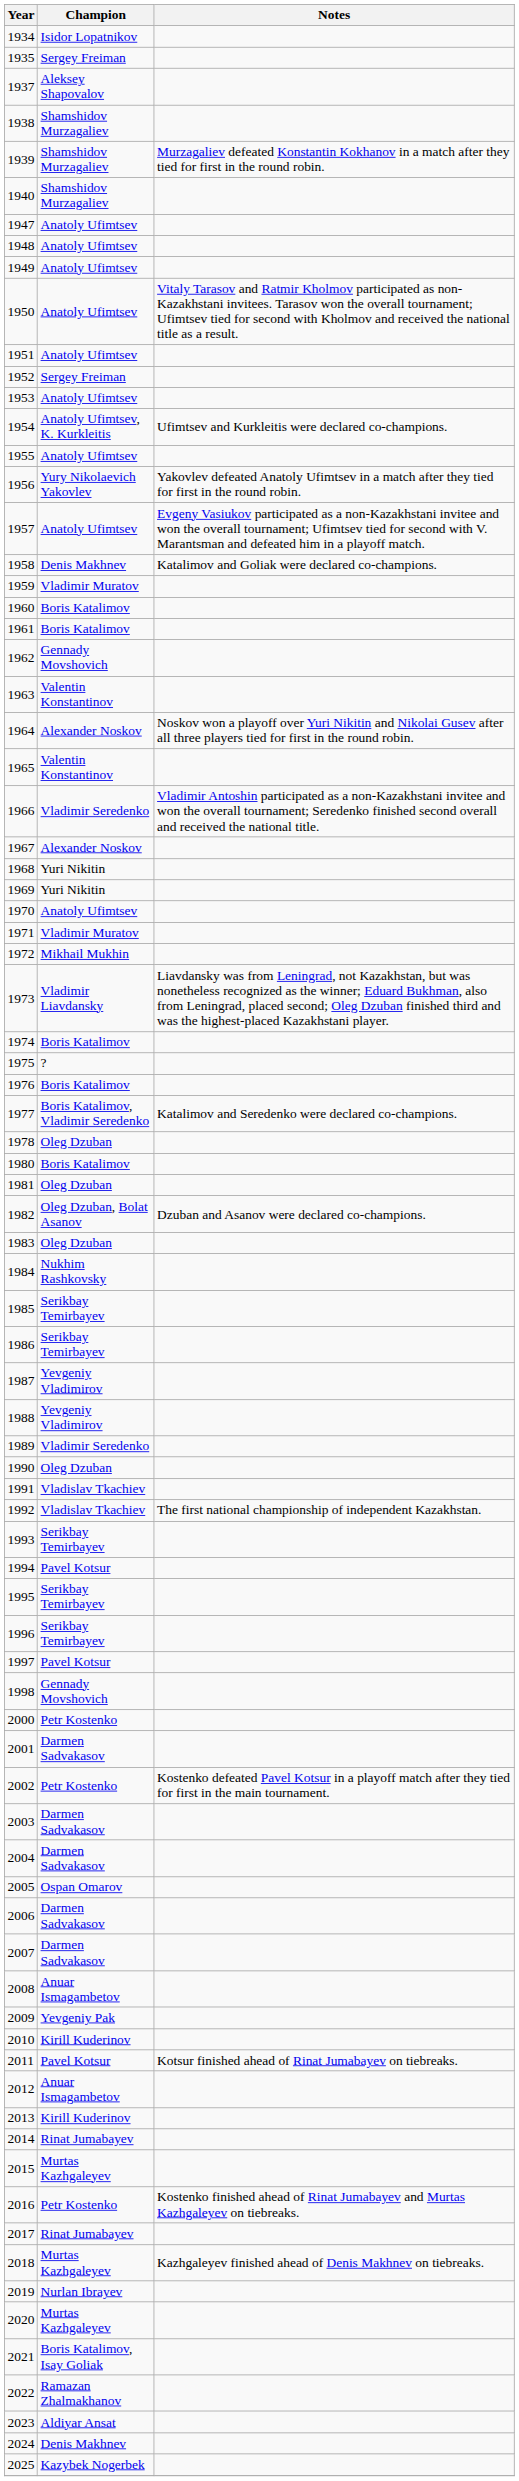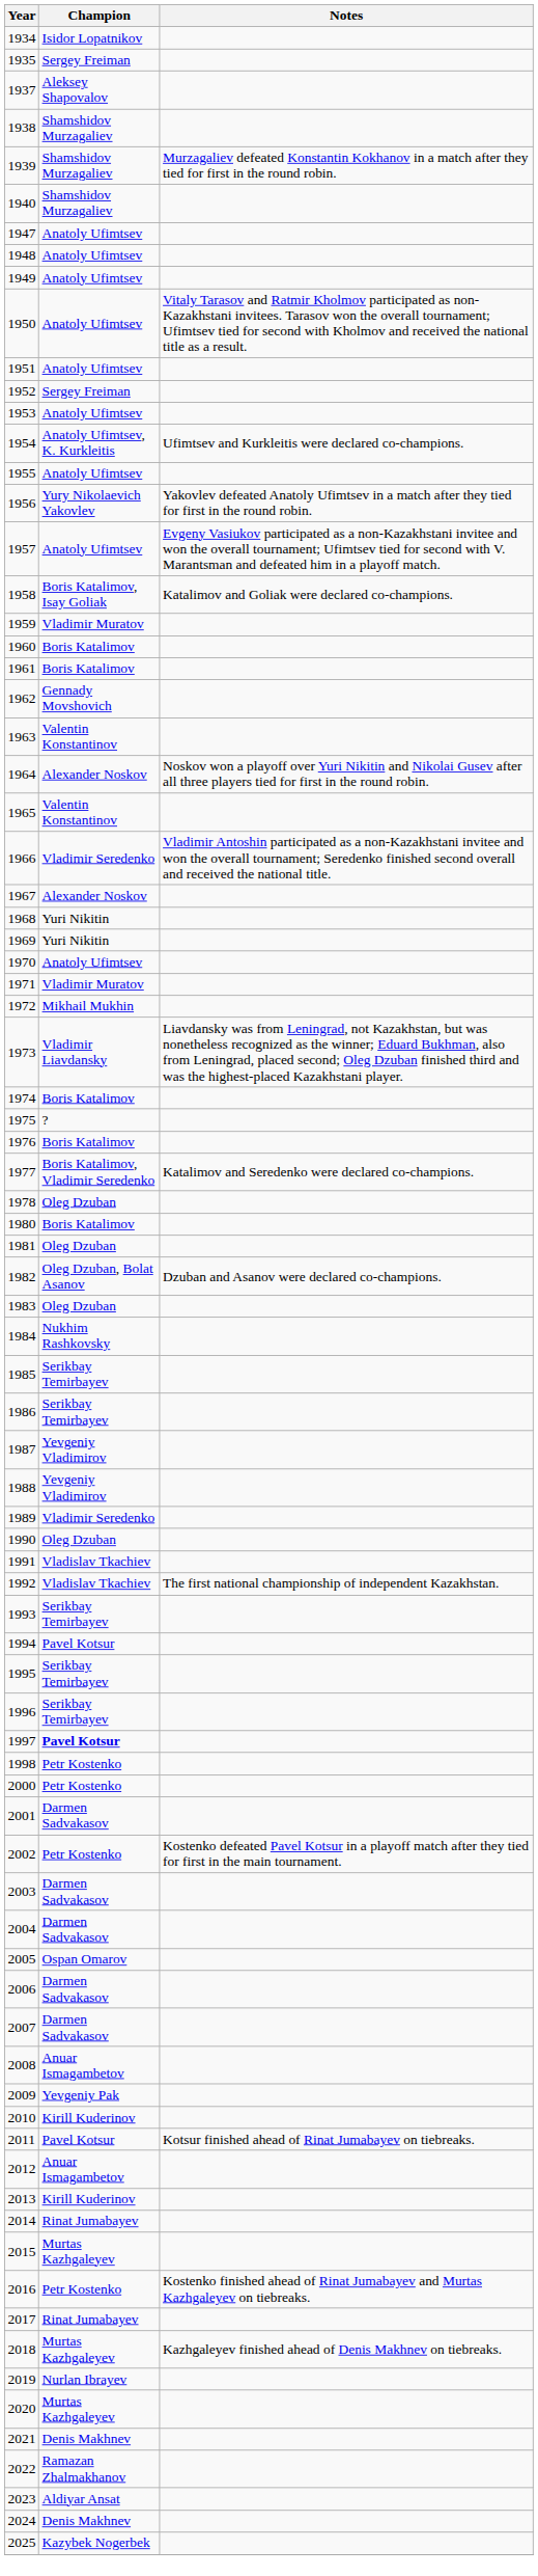1958 | Champion: Denis Makhnev -> Boris Katalimov, Isay Goliak
1997 | Champion: normal -> bold
1998 | Champion: Gennady Movshovich -> Petr Kostenko
2021 | Champion: Boris Katalimov, Isay Goliak -> Denis Makhnev
